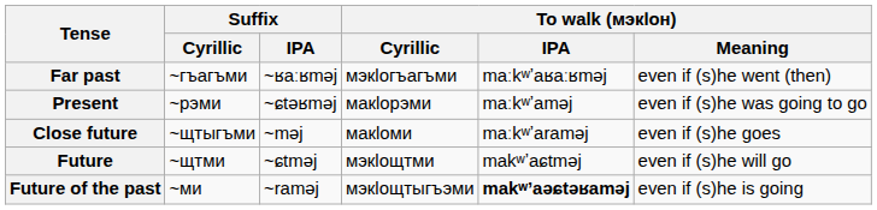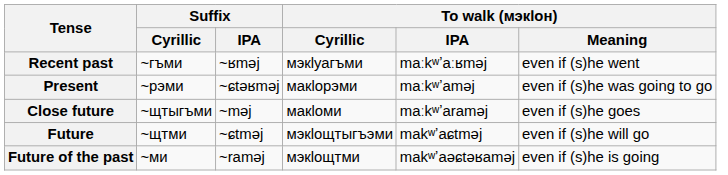- row: Far past | ~гъагъми | ~ʁaːʁməj | мэкӏогъагъми | maːkʷʼaʁaːʁməj | even if (s)he went (then)
+ row: Recent past | ~гъми | ~ʁməj | мэкӏуагъми | maːkʷʼaːʁməj | even if (s)he went
Future | To walk (мэкӏон) / Cyrillic: мэкӏощтми -> мэкӏощтыгъэми
Future of the past | To walk (мэкӏон) / Cyrillic: мэкӏощтыгъэми -> мэкӏощтми
Future of the past | To walk (мэкӏон) / IPA: bold -> normal
